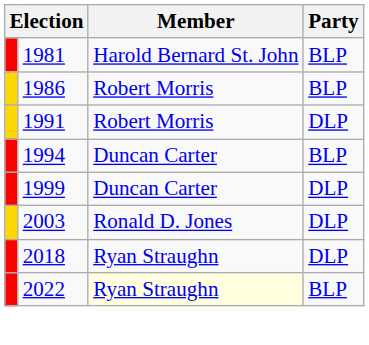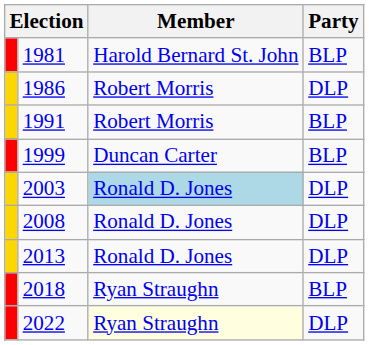1986 | Party: BLP -> DLP
1991 | Party: DLP -> BLP
- row: 1994 | Duncan Carter | BLP
1999 | Party: DLP -> BLP
2003 | Member: no background -> lightblue background
+ row: 2008 | Ronald D. Jones | DLP
+ row: 2013 | Ronald D. Jones | DLP
2018 | Party: DLP -> BLP
2022 | Party: BLP -> DLP
